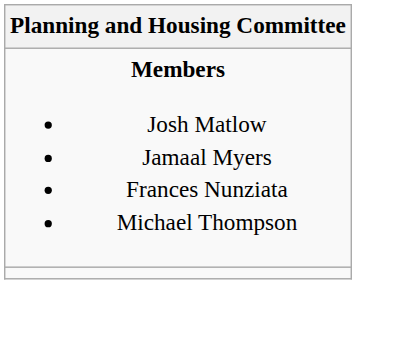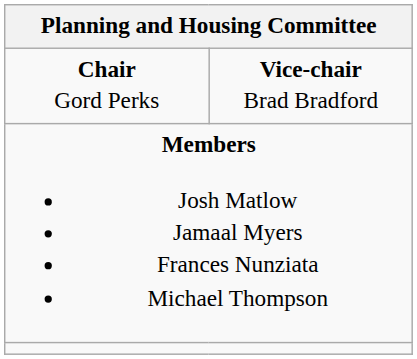+ row: Chair Gord Perks | Vice-chair Brad Bradford
